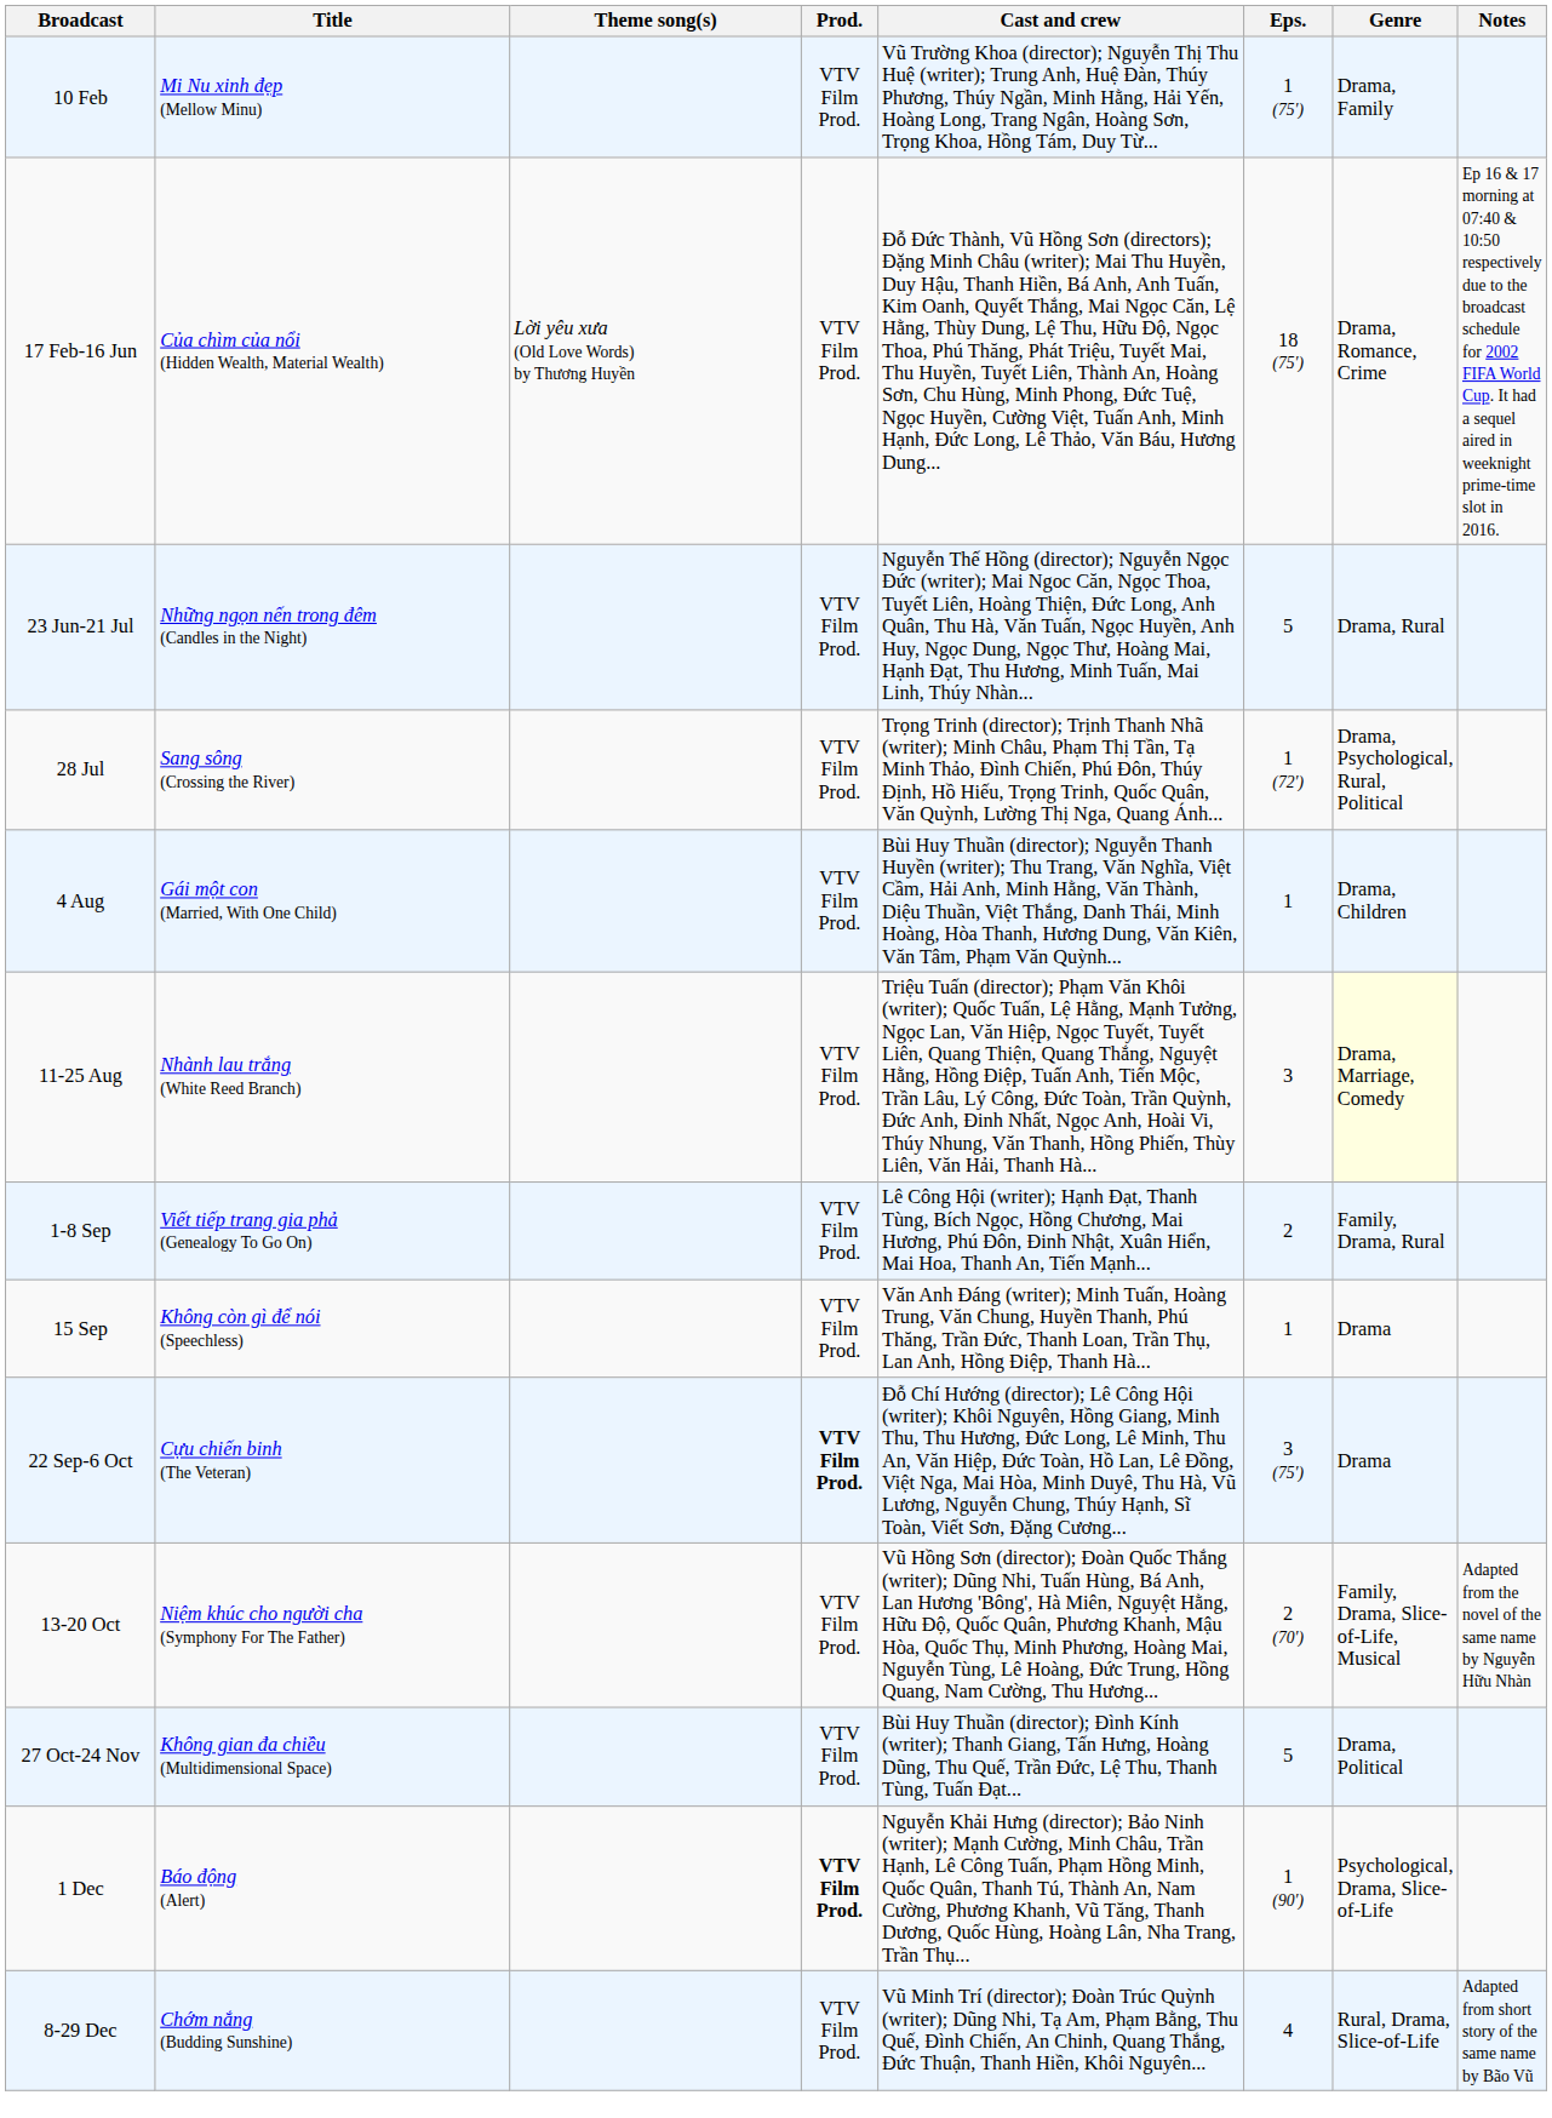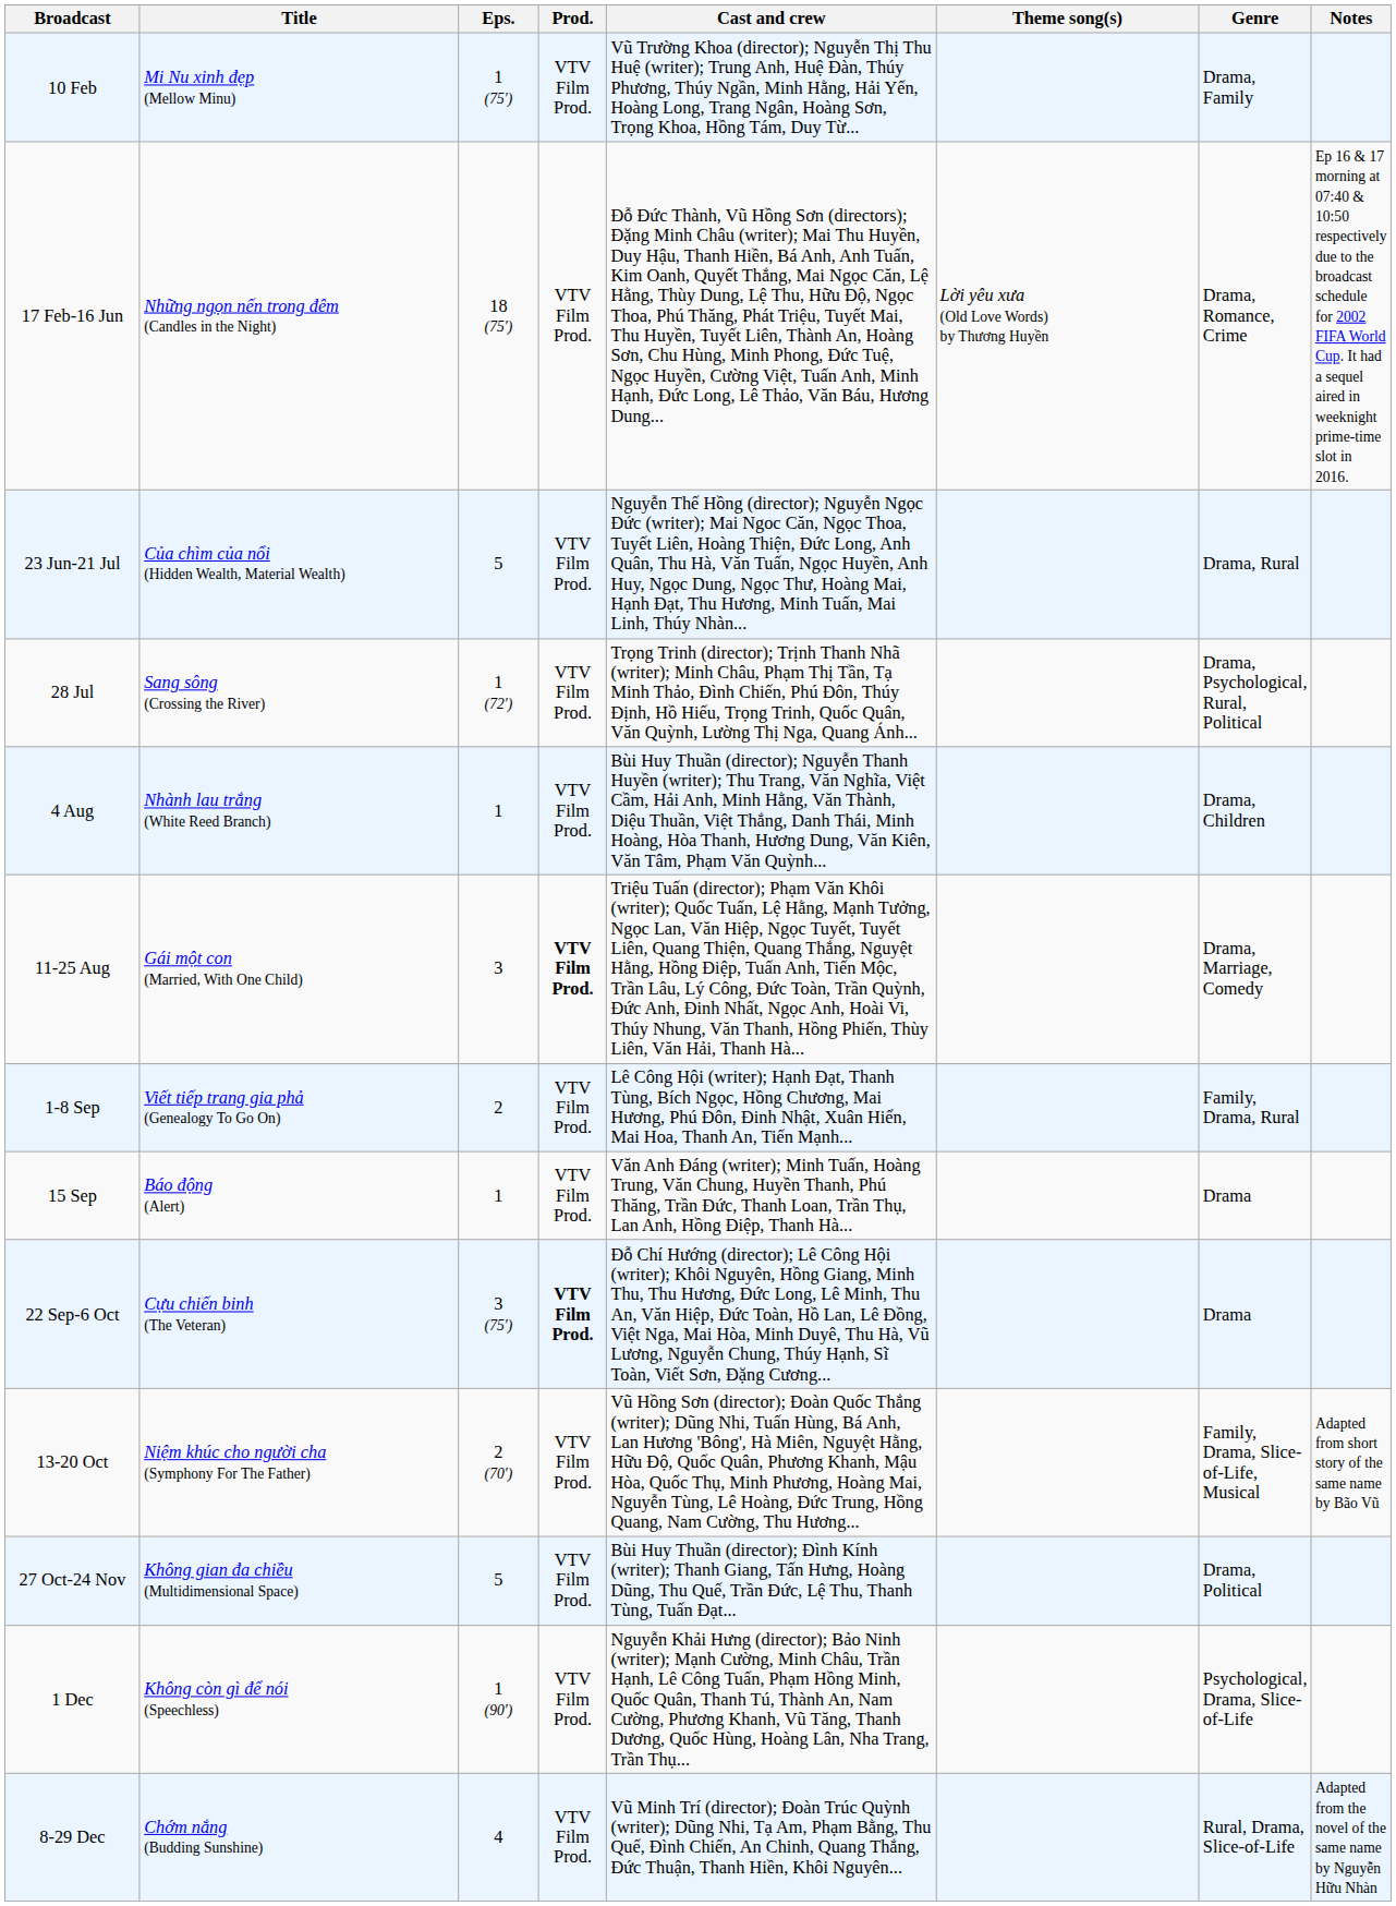columns swapped: Eps. <-> Theme song(s)
17 Feb-16 Jun | Title: Của chìm của nổi (Hidden Wealth, Material Wealth) -> Những ngọn nến trong đêm (Candles in the Night)
23 Jun-21 Jul | Title: Những ngọn nến trong đêm (Candles in the Night) -> Của chìm của nổi (Hidden Wealth, Material Wealth)
4 Aug | Title: Gái một con (Married, With One Child) -> Nhành lau trắng (White Reed Branch)
11-25 Aug | Title: Nhành lau trắng (White Reed Branch) -> Gái một con (Married, With One Child)
11-25 Aug | Prod.: normal -> bold
11-25 Aug | Genre: lightyellow background -> no background
15 Sep | Title: Không còn gì để nói (Speechless) -> Báo động (Alert)
13-20 Oct | Notes: Adapted from the novel of the same name by Nguyễn Hữu Nhàn -> Adapted from short story of the same name by Bão Vũ
1 Dec | Title: Báo động (Alert) -> Không còn gì để nói (Speechless)
1 Dec | Prod.: bold -> normal
8-29 Dec | Notes: Adapted from short story of the same name by Bão Vũ -> Adapted from the novel of the same name by Nguyễn Hữu Nhàn
